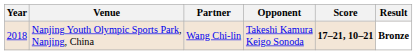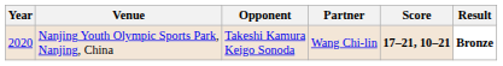columns swapped: Partner <-> Opponent
Nanjing Youth Olympic Sports Park, Nanjing, China | Year: 2018 -> 2020
